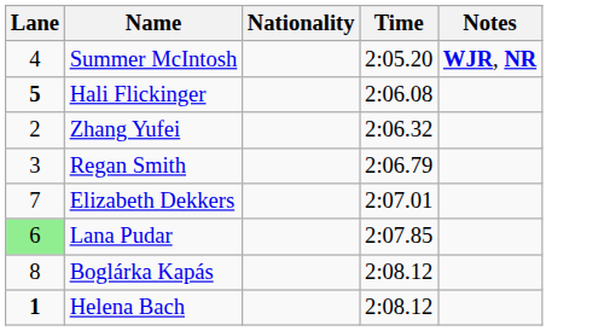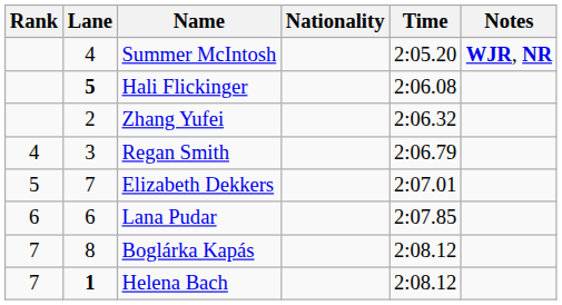+ column: Rank | 4 | 5 | 6 | 7 | 7
Lana Pudar | Lane: lightgreen background -> no background
